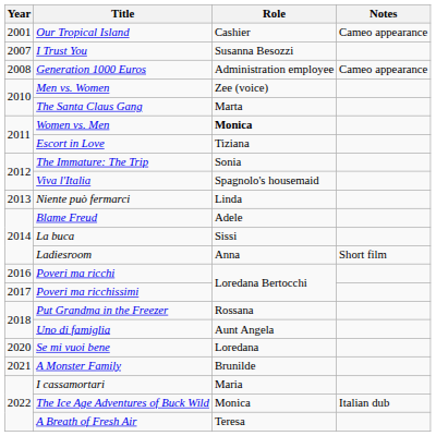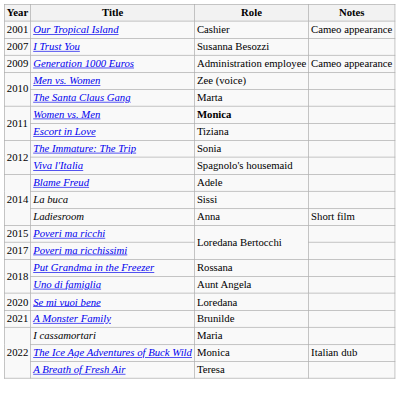Generation 1000 Euros | Year: 2008 -> 2009
- row: 2013 | Niente può fermarci | Linda
Poveri ma ricchi | Year: 2016 -> 2015
